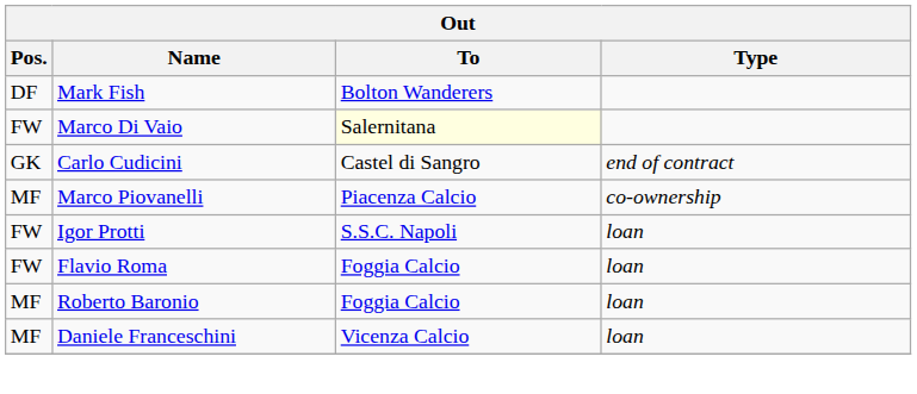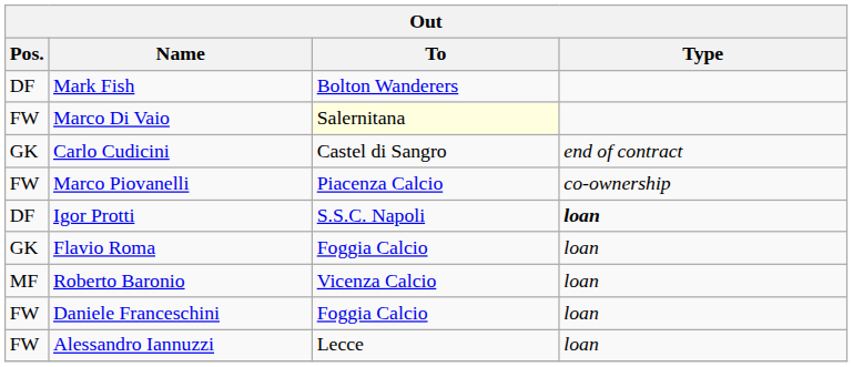Marco Piovanelli | Pos.: MF -> FW
Igor Protti | Pos.: FW -> DF
Igor Protti | Type: normal -> bold
Flavio Roma | Pos.: FW -> GK
Roberto Baronio | To: Foggia Calcio -> Vicenza Calcio
Daniele Franceschini | Pos.: MF -> FW
Daniele Franceschini | To: Vicenza Calcio -> Foggia Calcio
+ row: FW | Alessandro Iannuzzi | Lecce | loan
